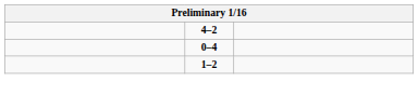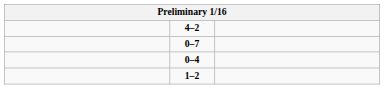+ row: 0–7
